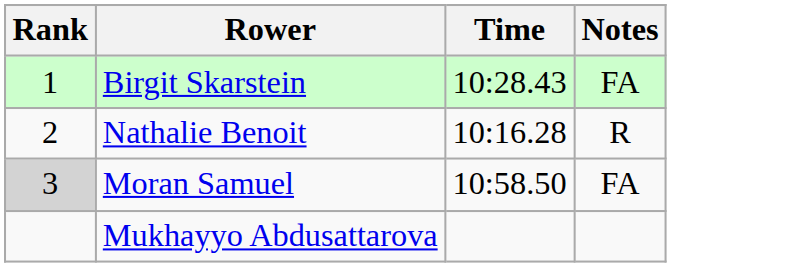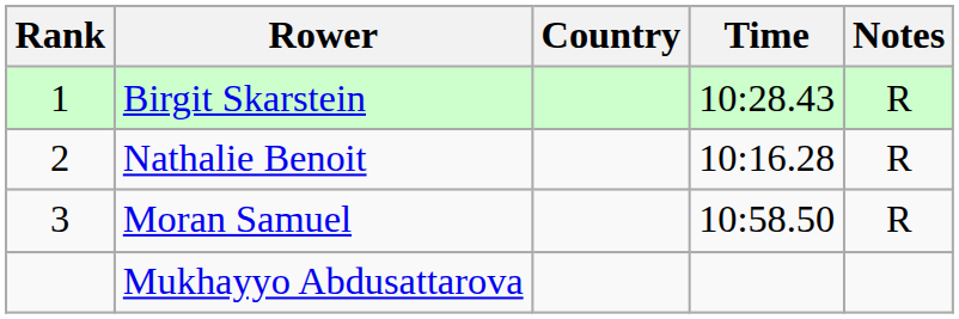+ column: Country
Birgit Skarstein | Notes: FA -> R
Moran Samuel | Rank: lightgrey background -> no background
Moran Samuel | Notes: FA -> R
